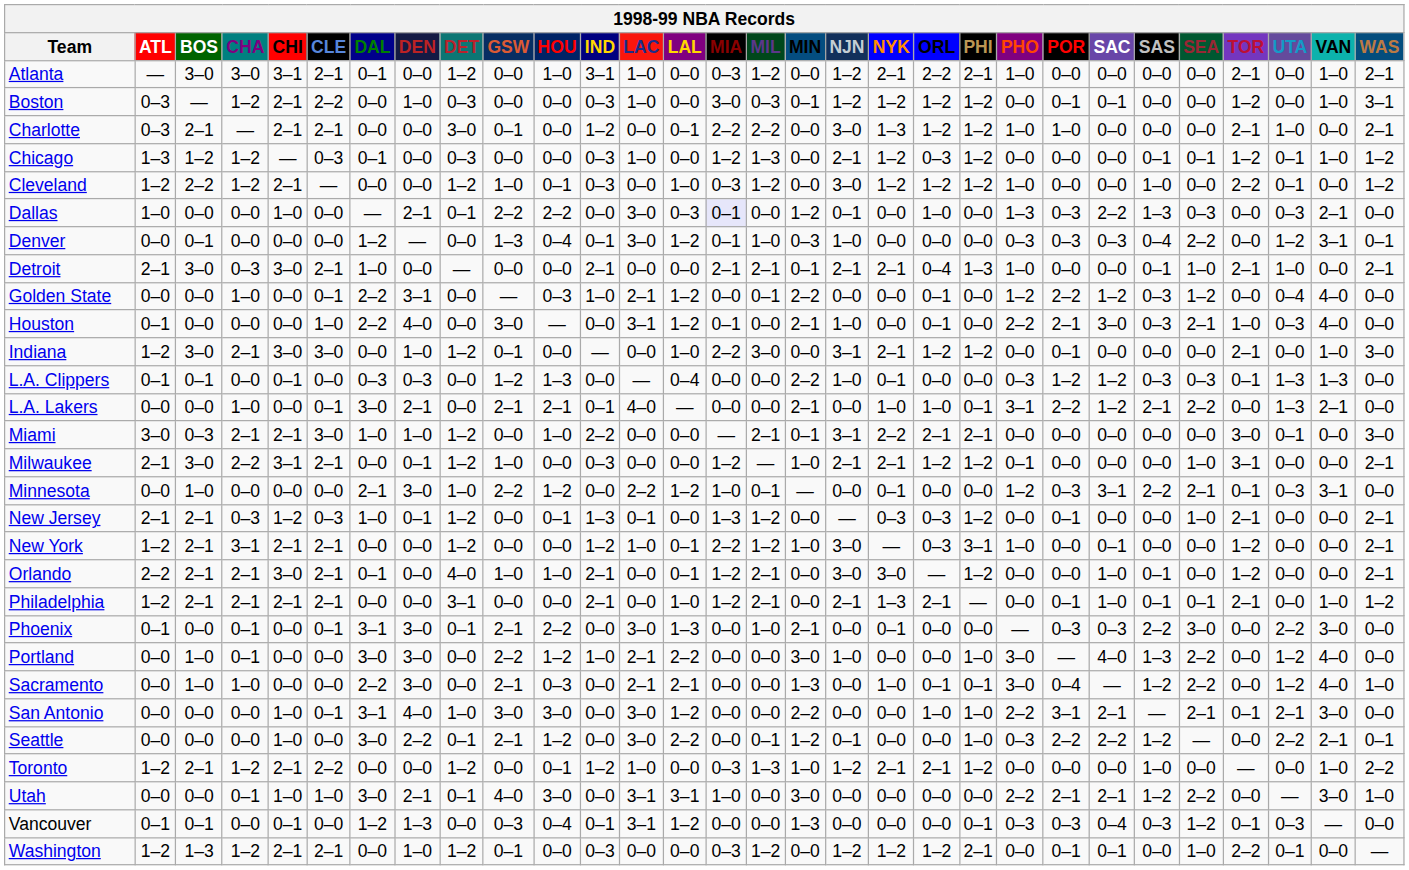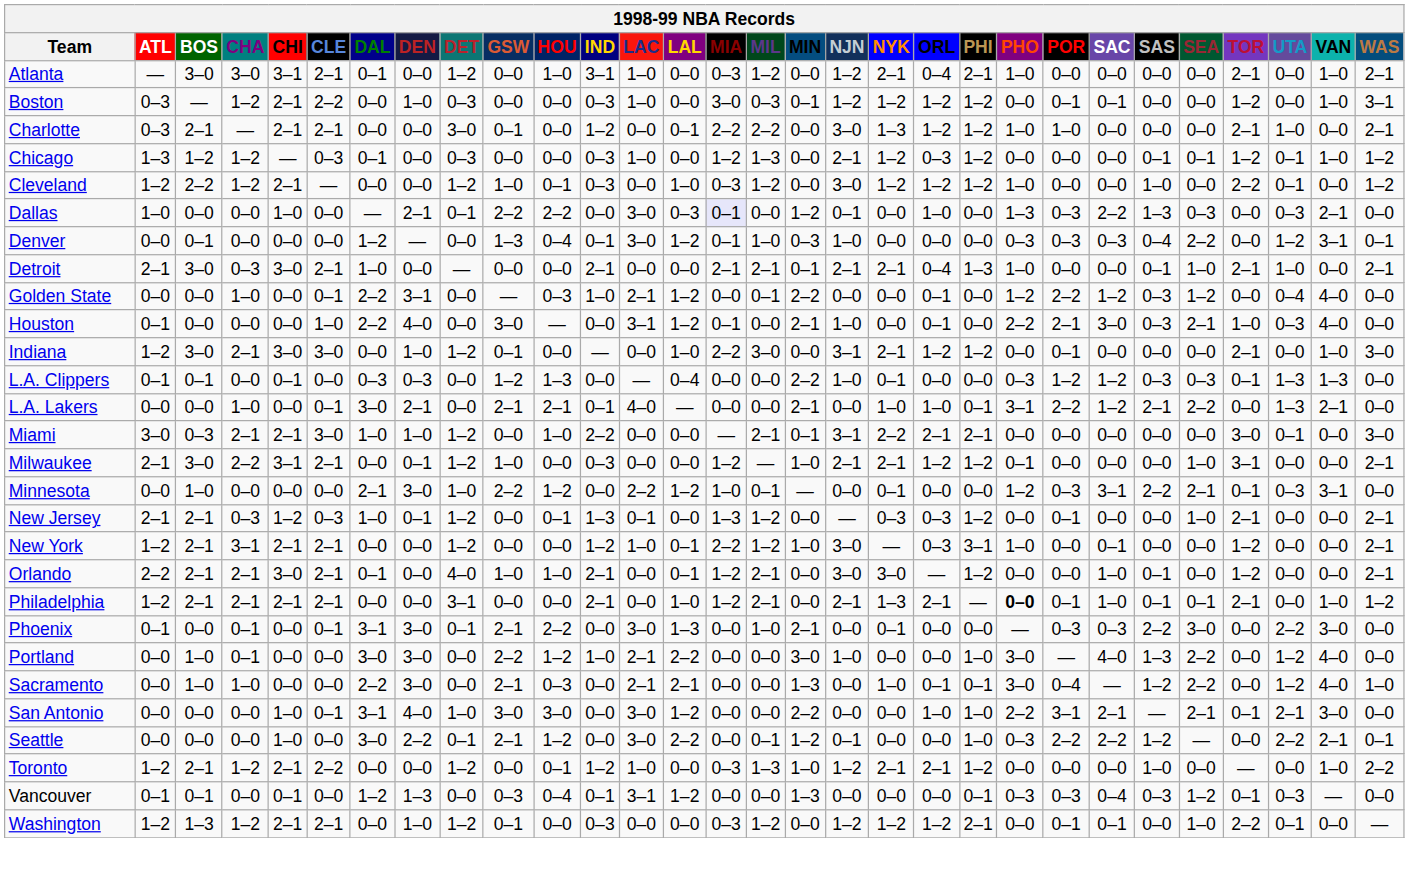Atlanta | ORL: 2–2 -> 0–4
Philadelphia | PHO: normal -> bold
- row: Utah | 0–0 | 0–0 | 0–1 | 1–0 | 1–0 | 3–0 | 2–1 | 0–1 | 4–0 | 3–0 | 0–0 | 3–1 | 3–1 | 1–0 | 0–0 | 3–0 | 0–0 | 0–0 | 0–0 | 0–0 | 2–2 | 2–1 | 2–1 | 1–2 | 2–2 | 0–0 | — | 3–0 | 1–0
